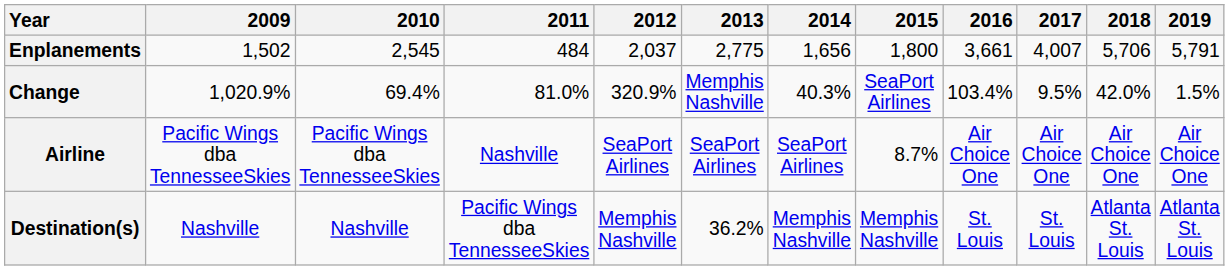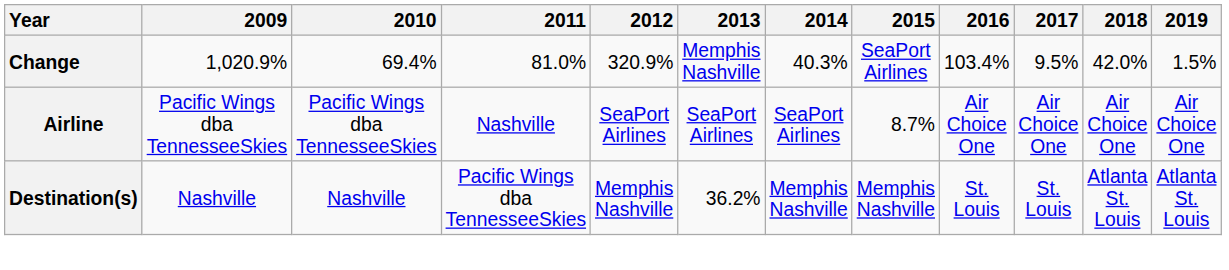- row: Enplanements | 1,502 | 2,545 | 484 | 2,037 | 2,775 | 1,656 | 1,800 | 3,661 | 4,007 | 5,706 | 5,791
